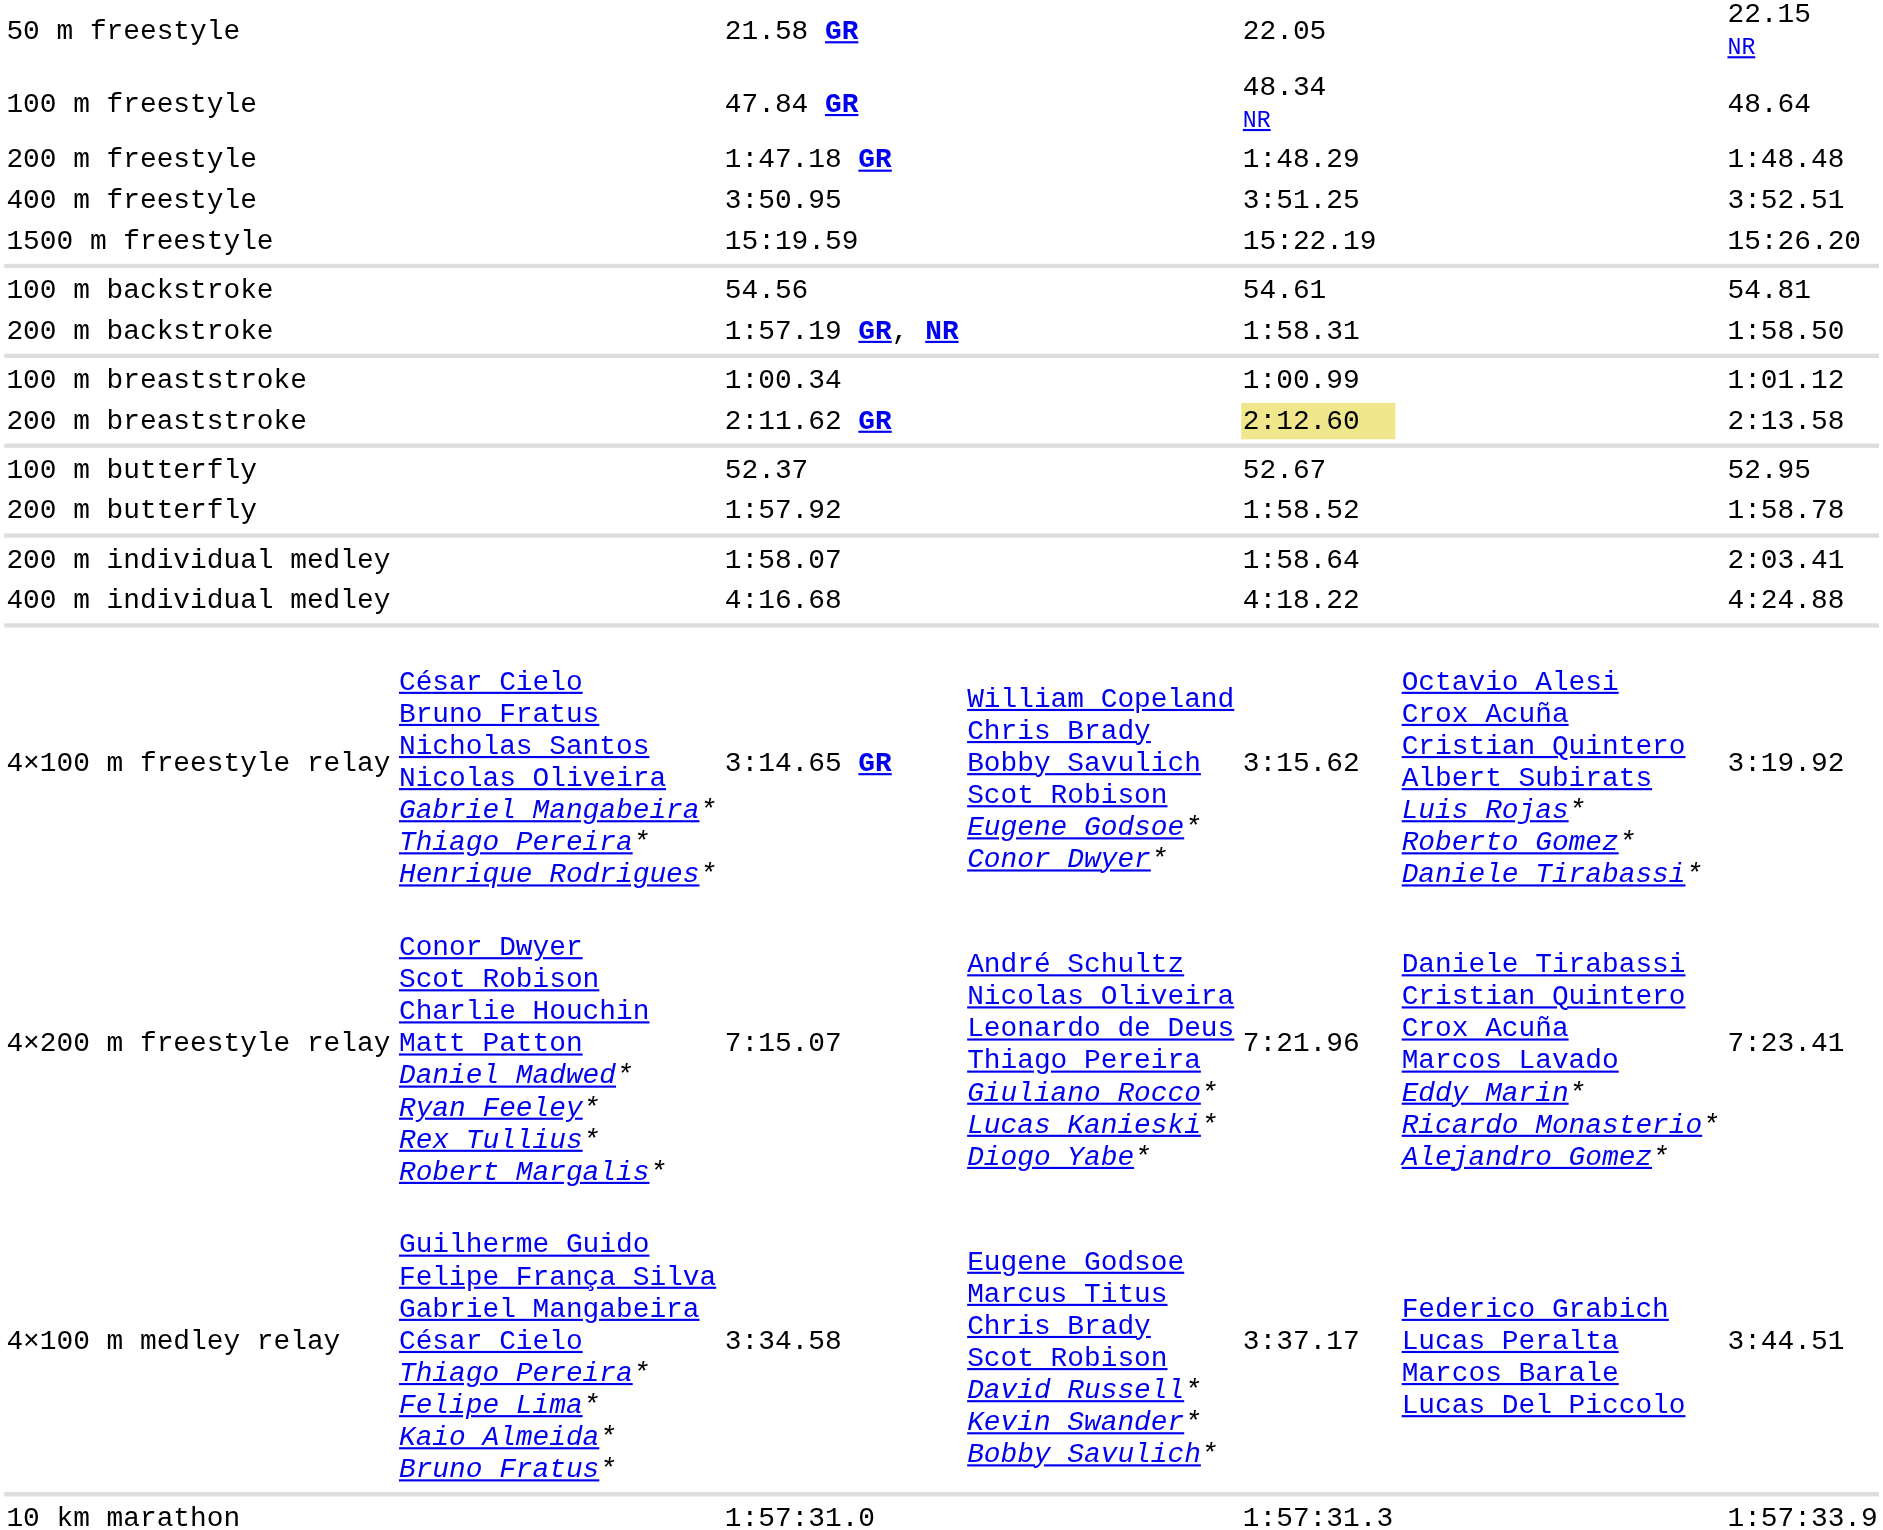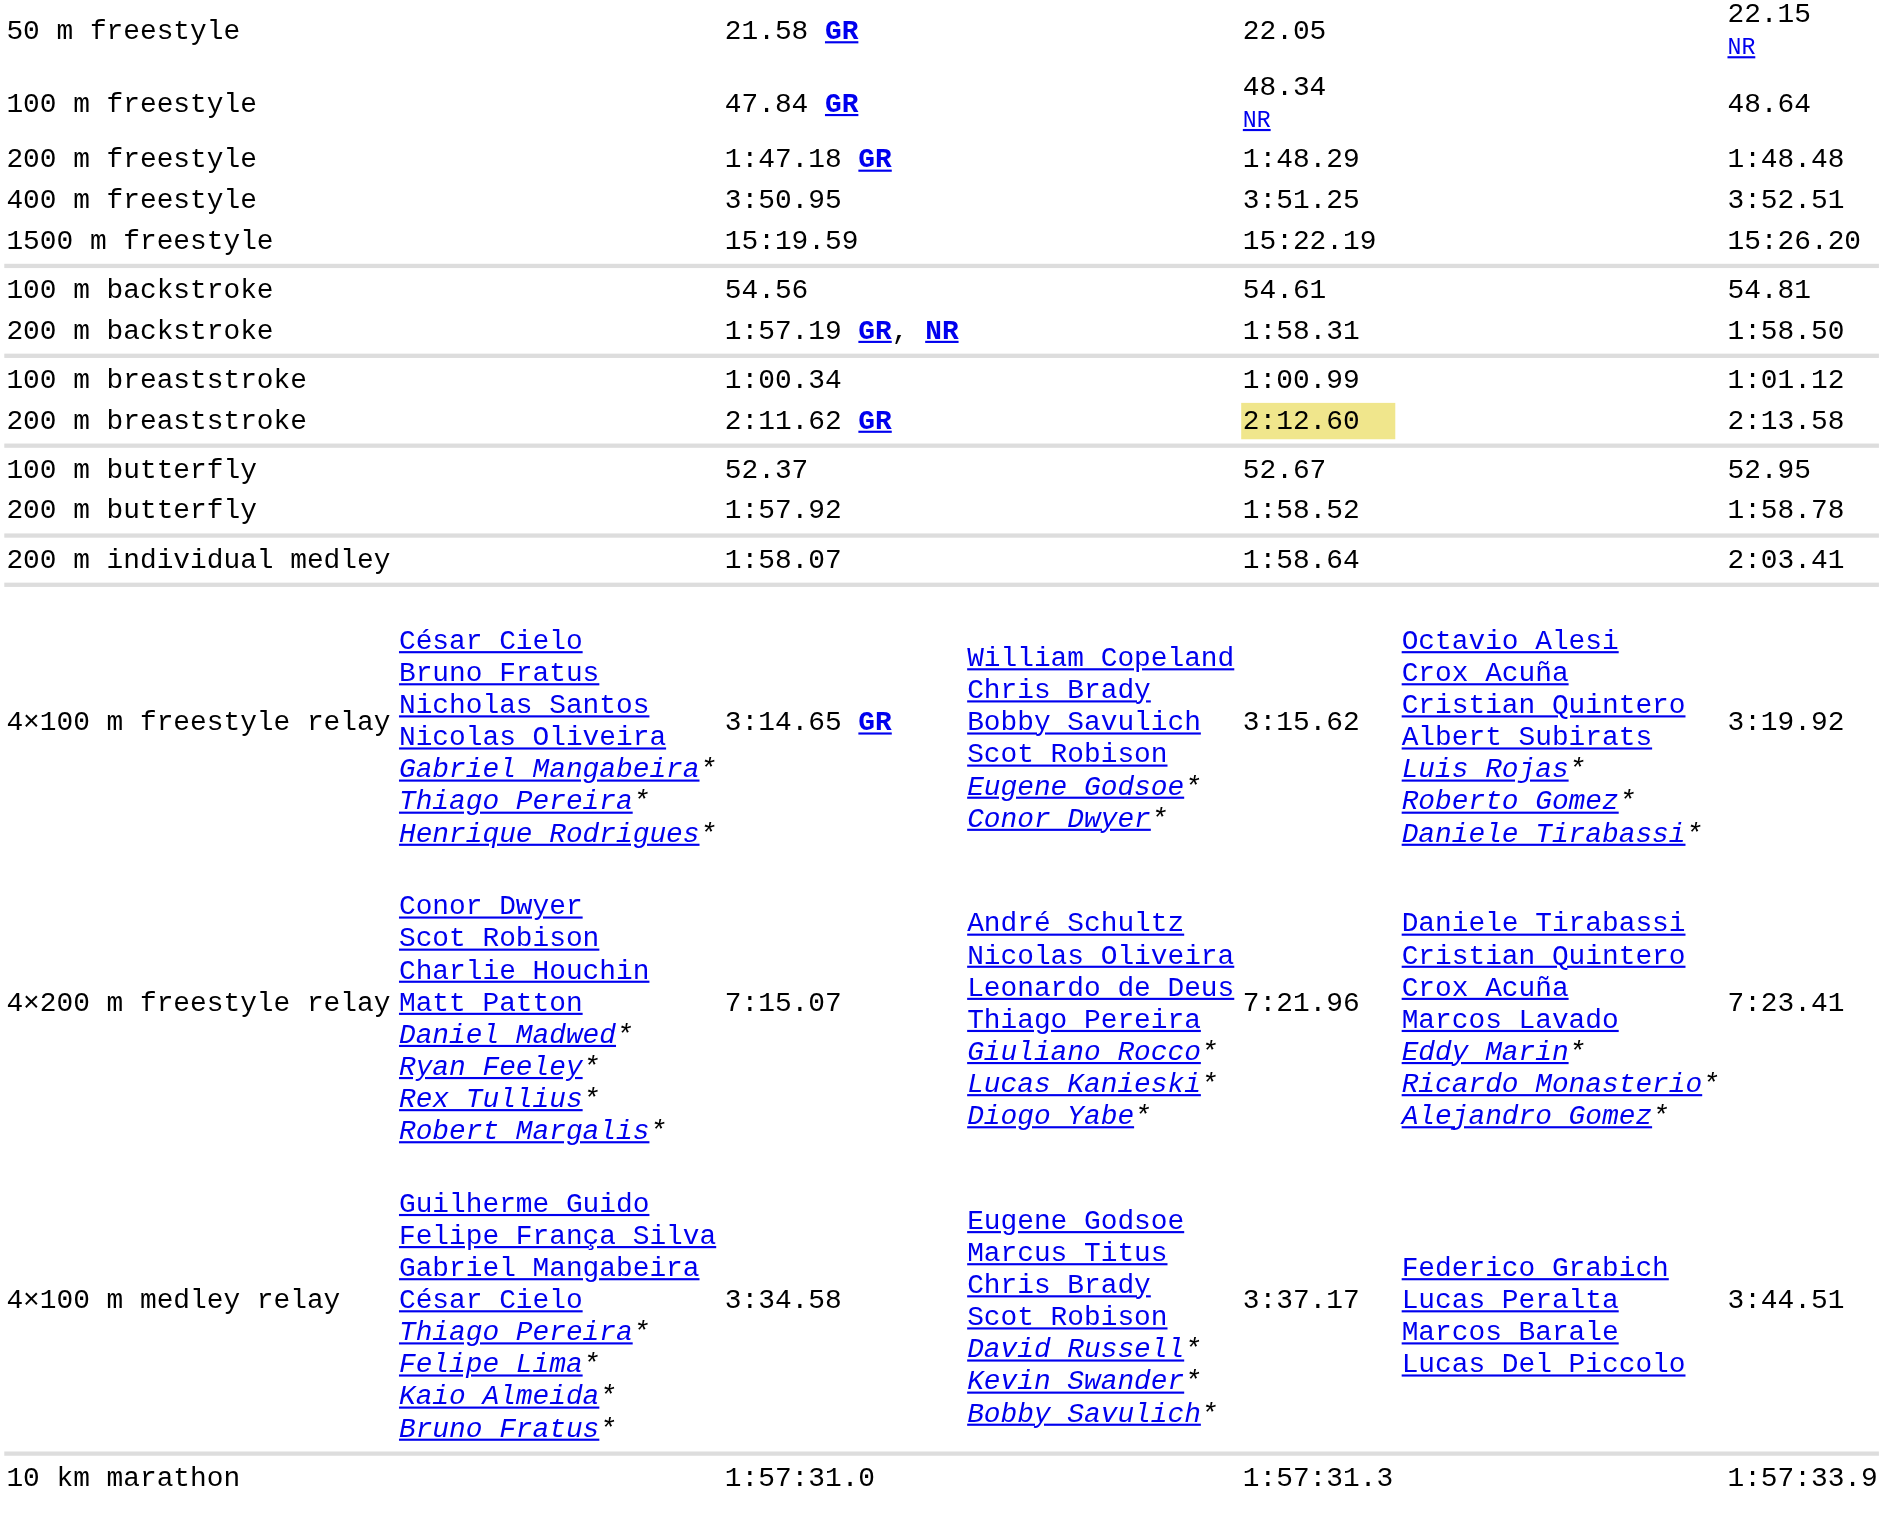- row: 400 m individual medley | 4:16.68 | 4:18.22 | 4:24.88
